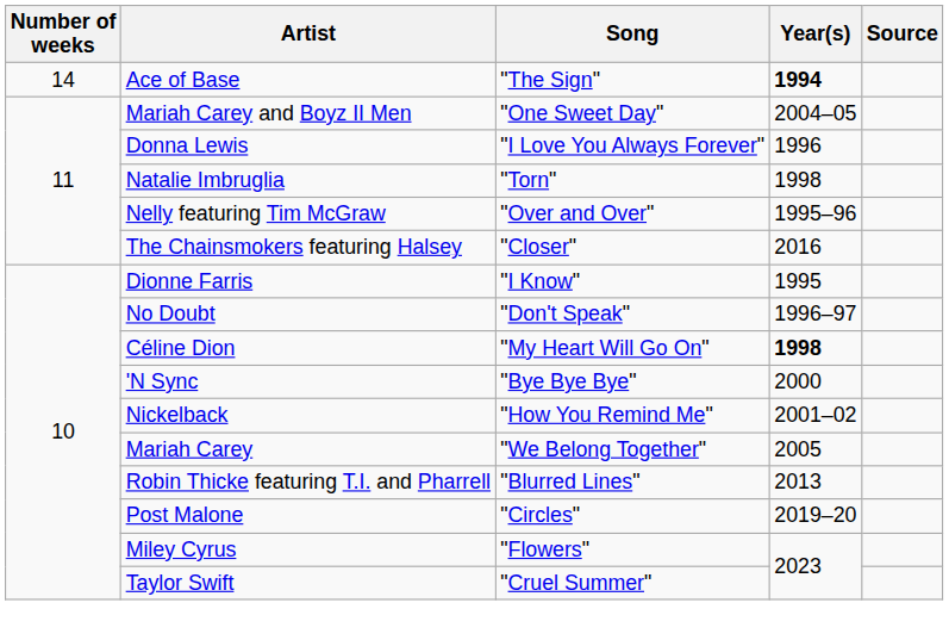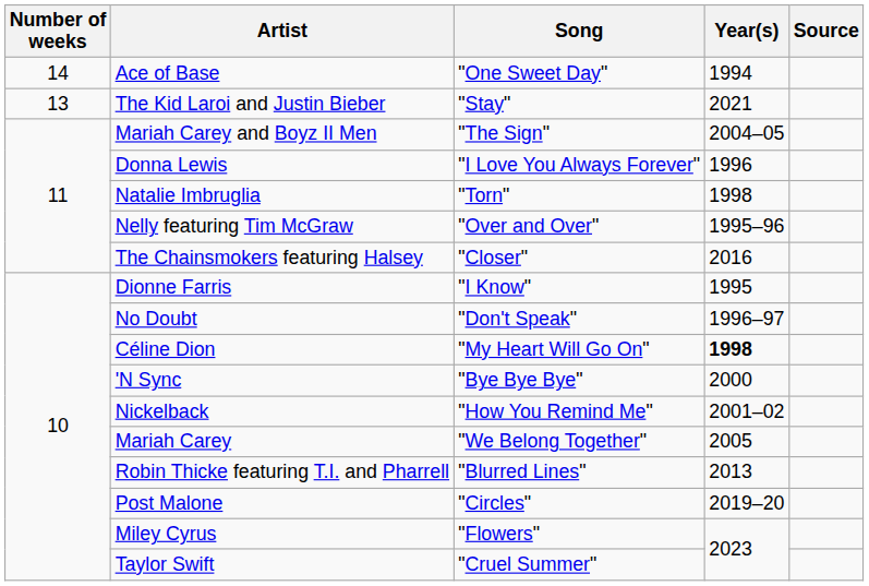Ace of Base | Song: "The Sign" -> "One Sweet Day"
Ace of Base | Year(s): bold -> normal
+ row: 13 | The Kid Laroi and Justin Bieber | "Stay" | 2021
Mariah Carey and Boyz II Men | Song: "One Sweet Day" -> "The Sign"
